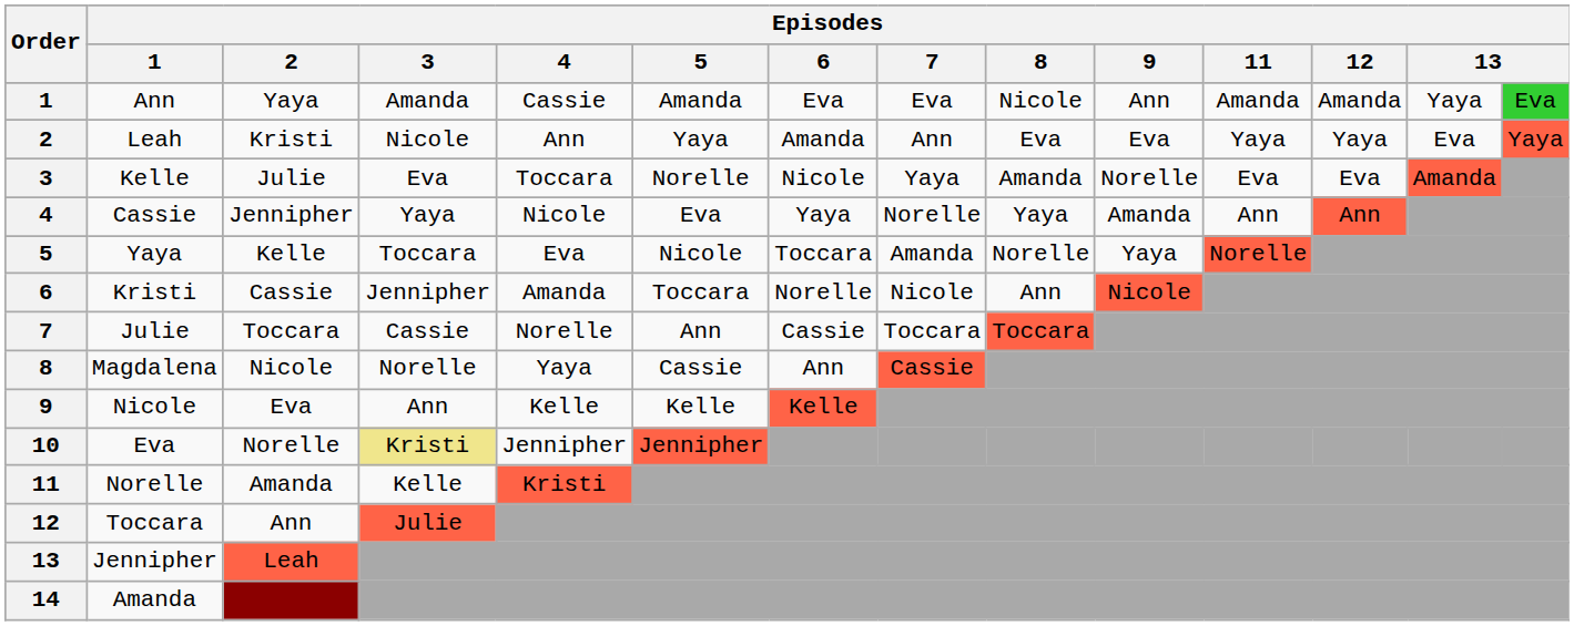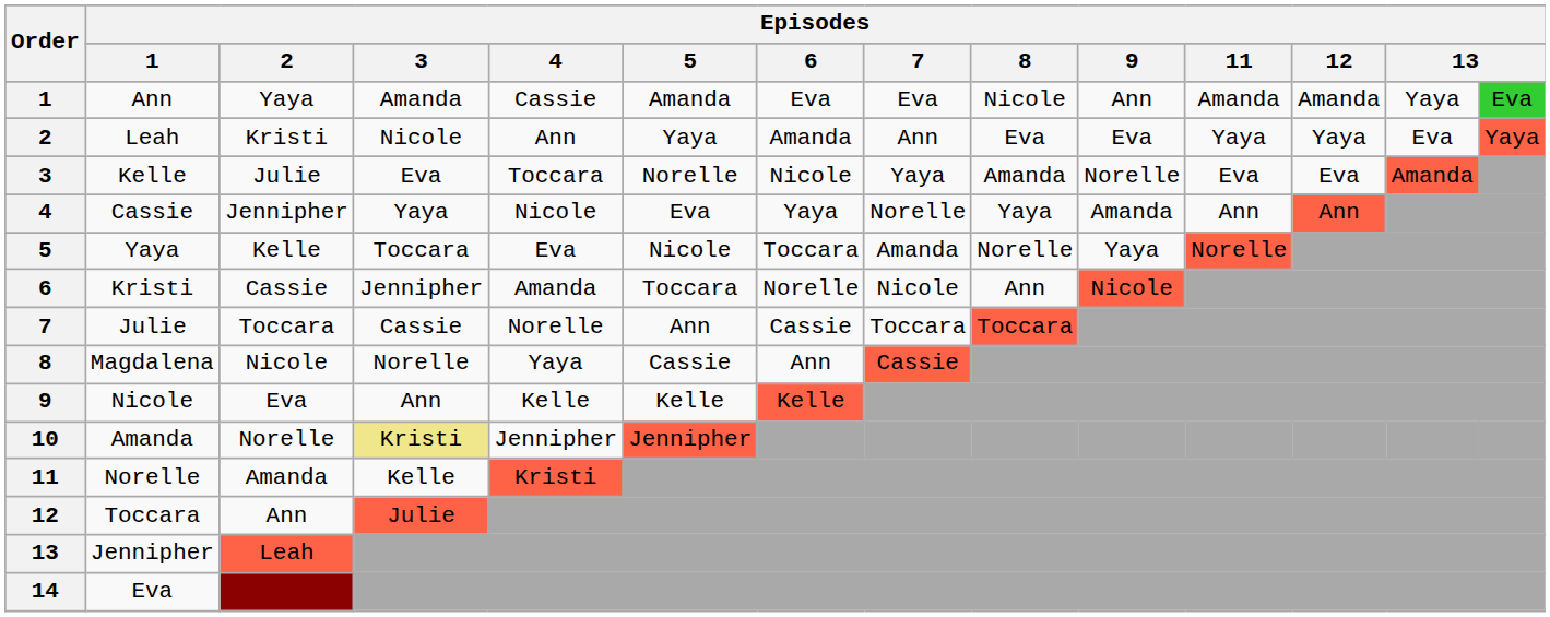10 | Episodes / 1: Eva -> Amanda
14 | Episodes / 1: Amanda -> Eva
